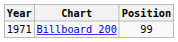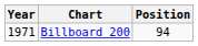Billboard 200 | Position: 99 -> 94
